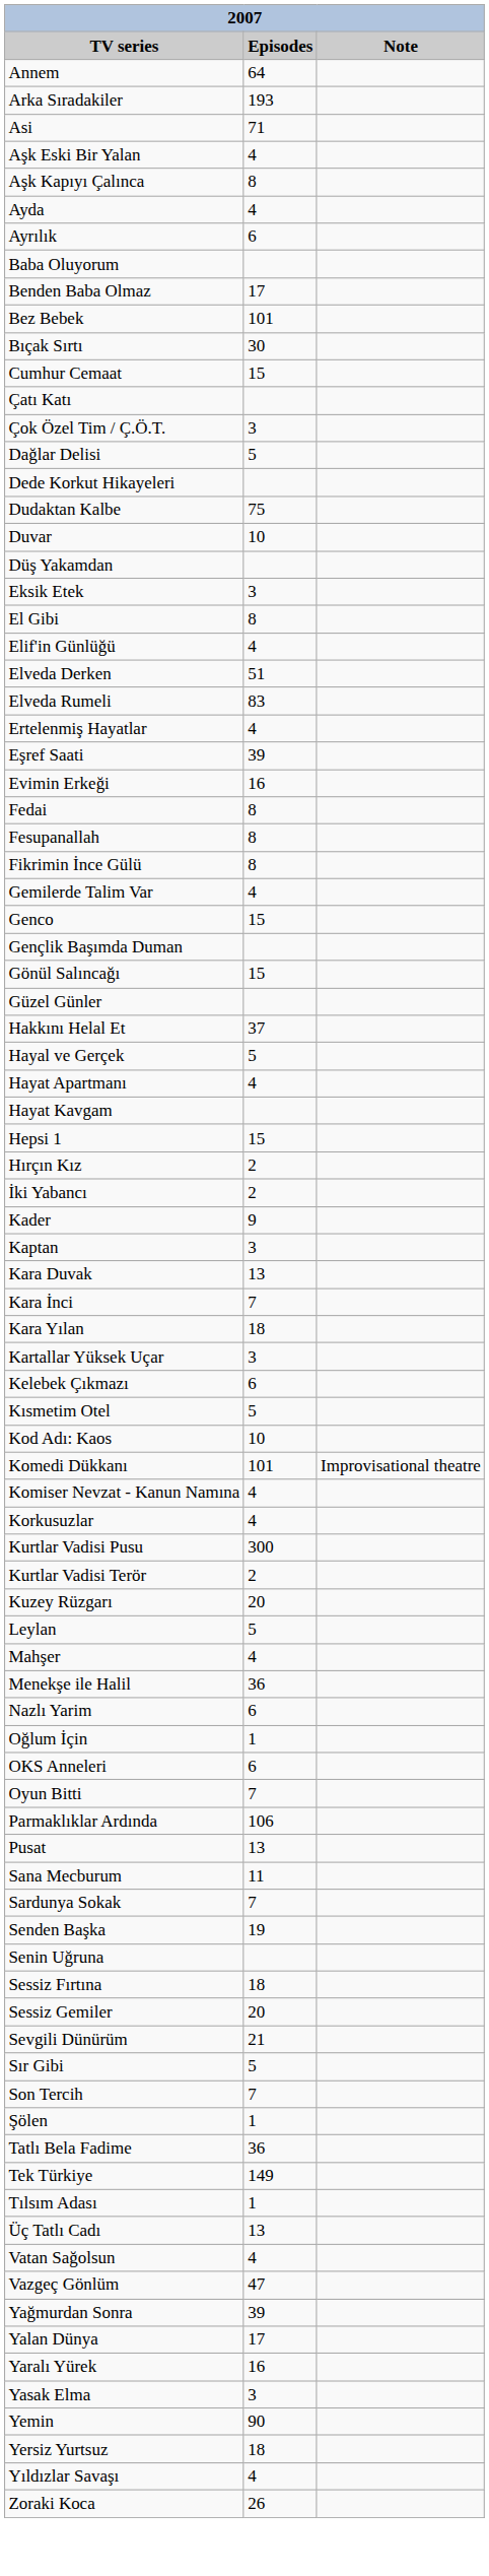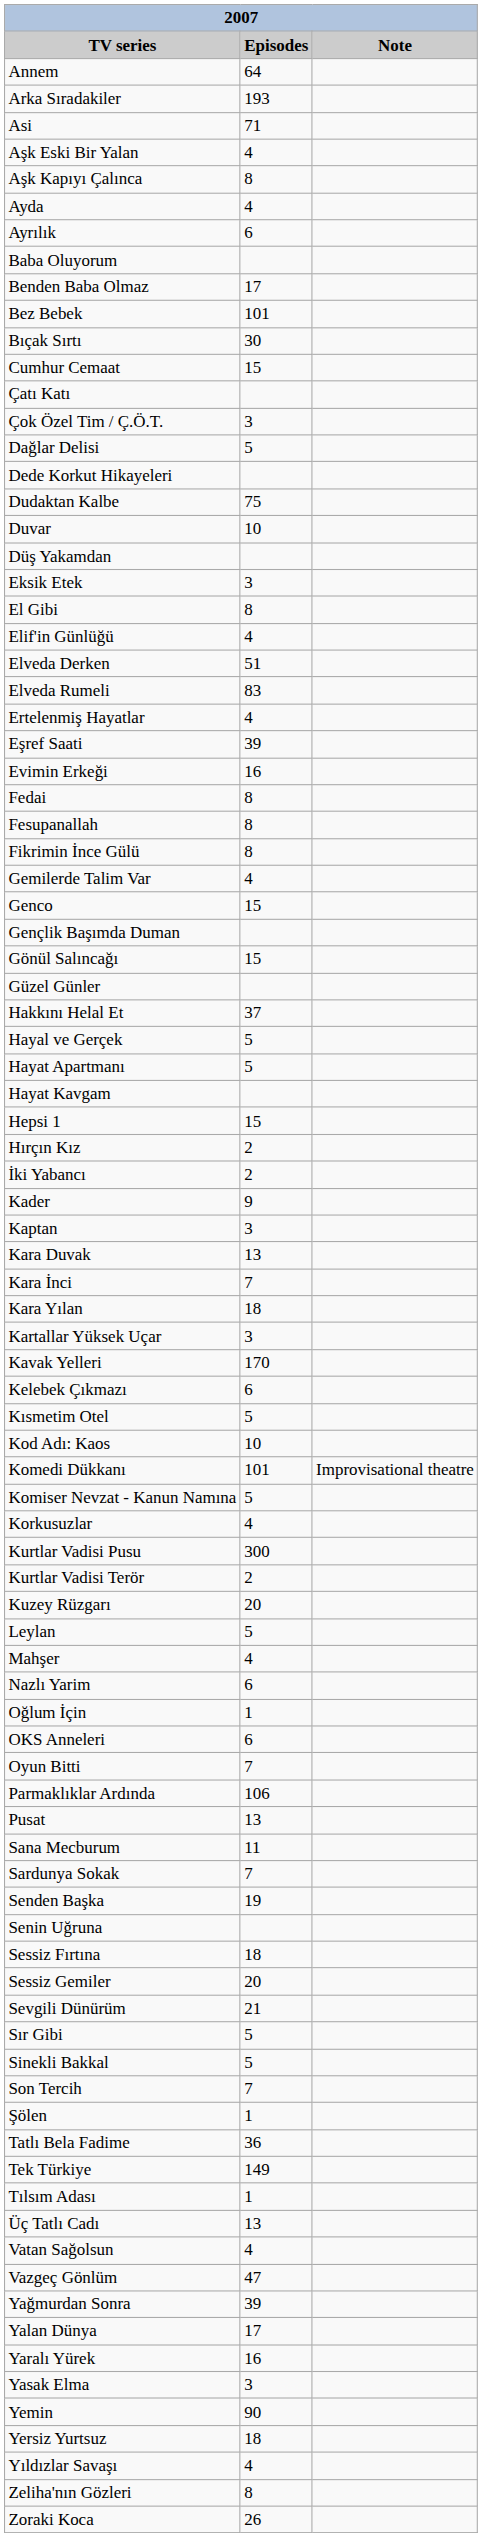Hayat Apartmanı | Episodes: 4 -> 5
+ row: Kavak Yelleri | 170
Komiser Nevzat - Kanun Namına | Episodes: 4 -> 5
- row: Menekşe ile Halil | 36
+ row: Sinekli Bakkal | 5
+ row: Zeliha'nın Gözleri | 8
